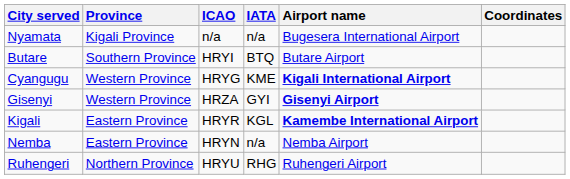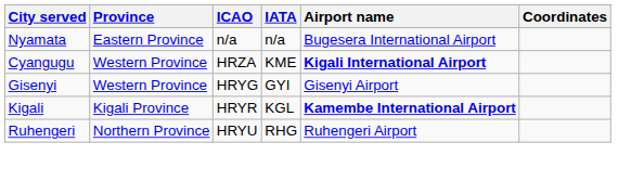Nyamata | Province: Kigali Province -> Eastern Province
- row: Butare | Southern Province | HRYI | BTQ | Butare Airport
Cyangugu | ICAO: HRYG -> HRZA
Gisenyi | ICAO: HRZA -> HRYG
Gisenyi | Airport name: bold -> normal
Kigali | Province: Eastern Province -> Kigali Province
- row: Nemba | Eastern Province | HRYN | n/a | Nemba Airport
